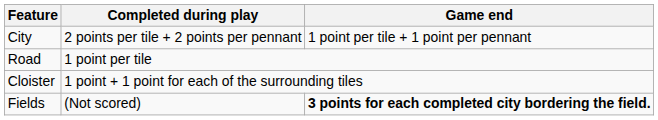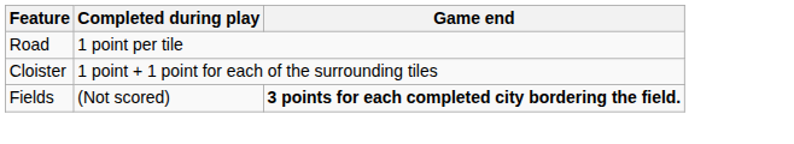- row: City | 2 points per tile + 2 points per pennant | 1 point per tile + 1 point per pennant
